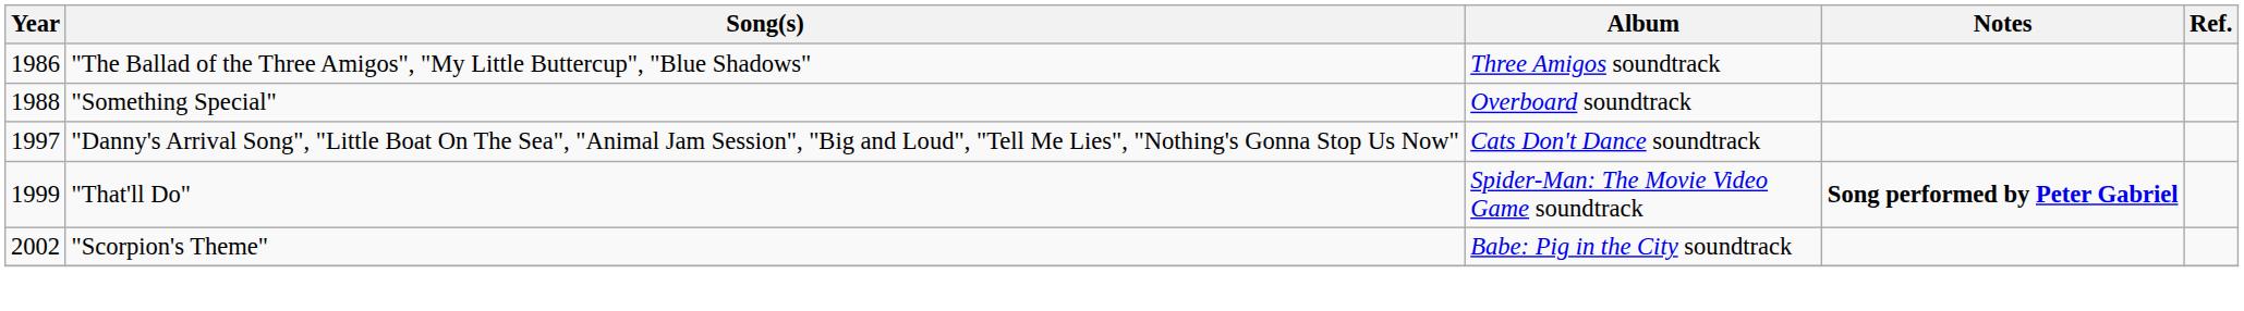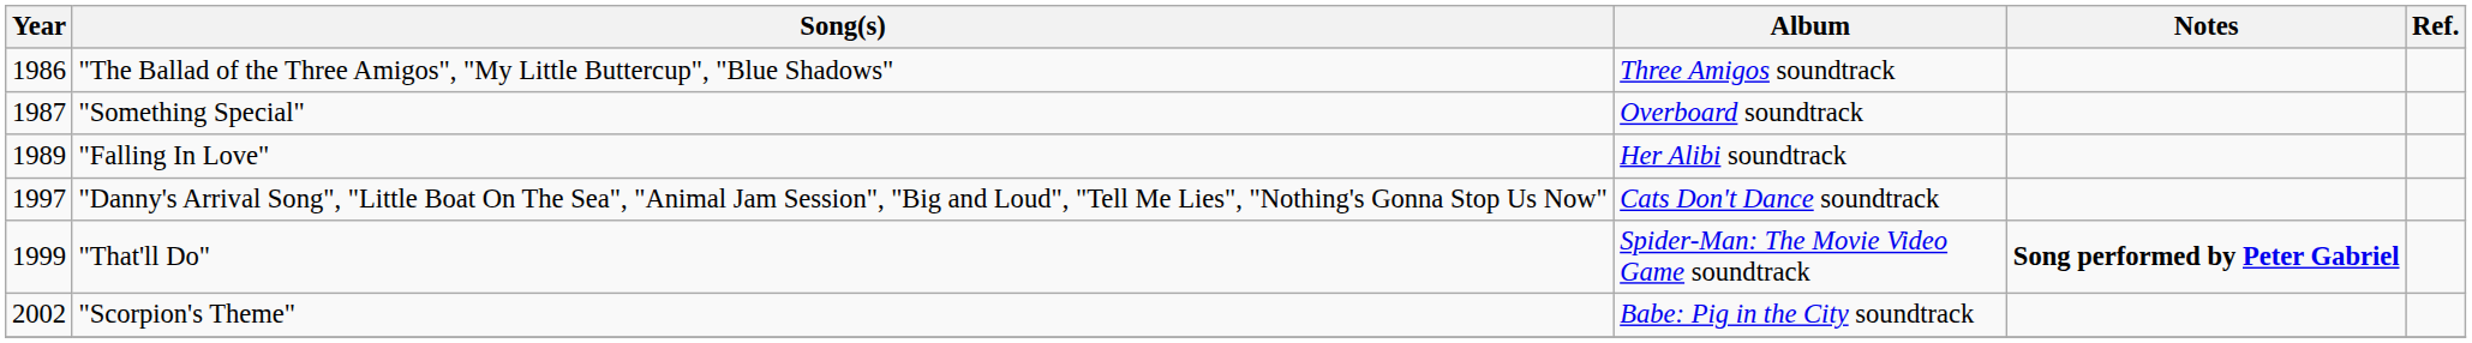"Something Special" | Year: 1988 -> 1987
+ row: 1989 | "Falling In Love" | Her Alibi soundtrack
